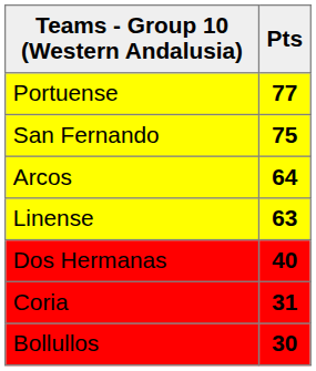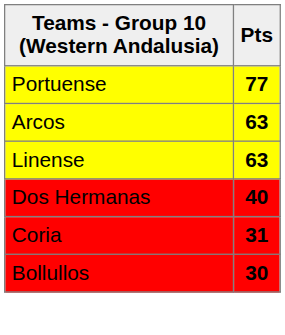- row: San Fernando | 75
Arcos | Pts: 64 -> 63
